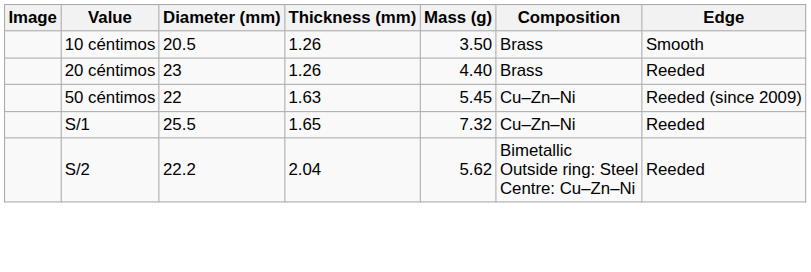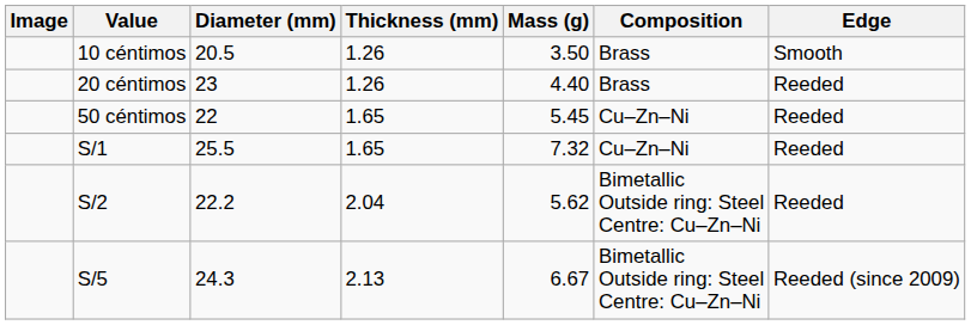50 céntimos | Thickness (mm): 1.63 -> 1.65
50 céntimos | Edge: Reeded (since 2009) -> Reeded
+ row: S/5 | 24.3 | 2.13 | 6.67 | Bimetallic Outside ring: Steel Centre: Cu–Zn–Ni | Reeded (since 2009)
